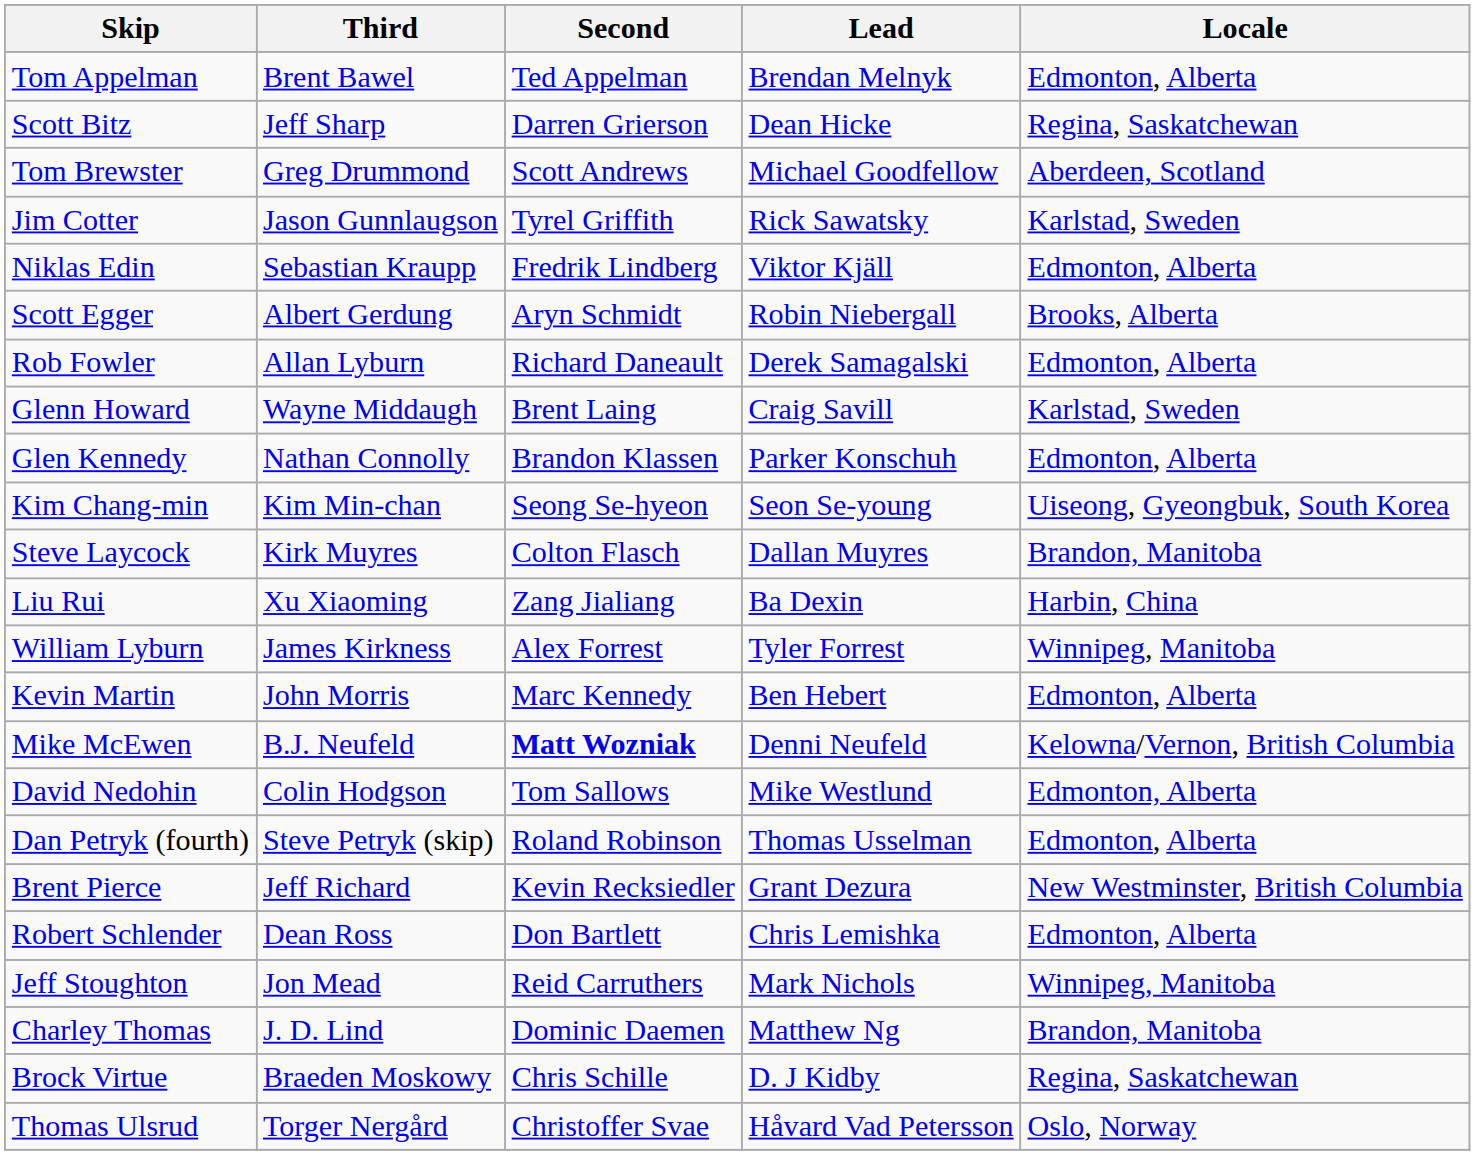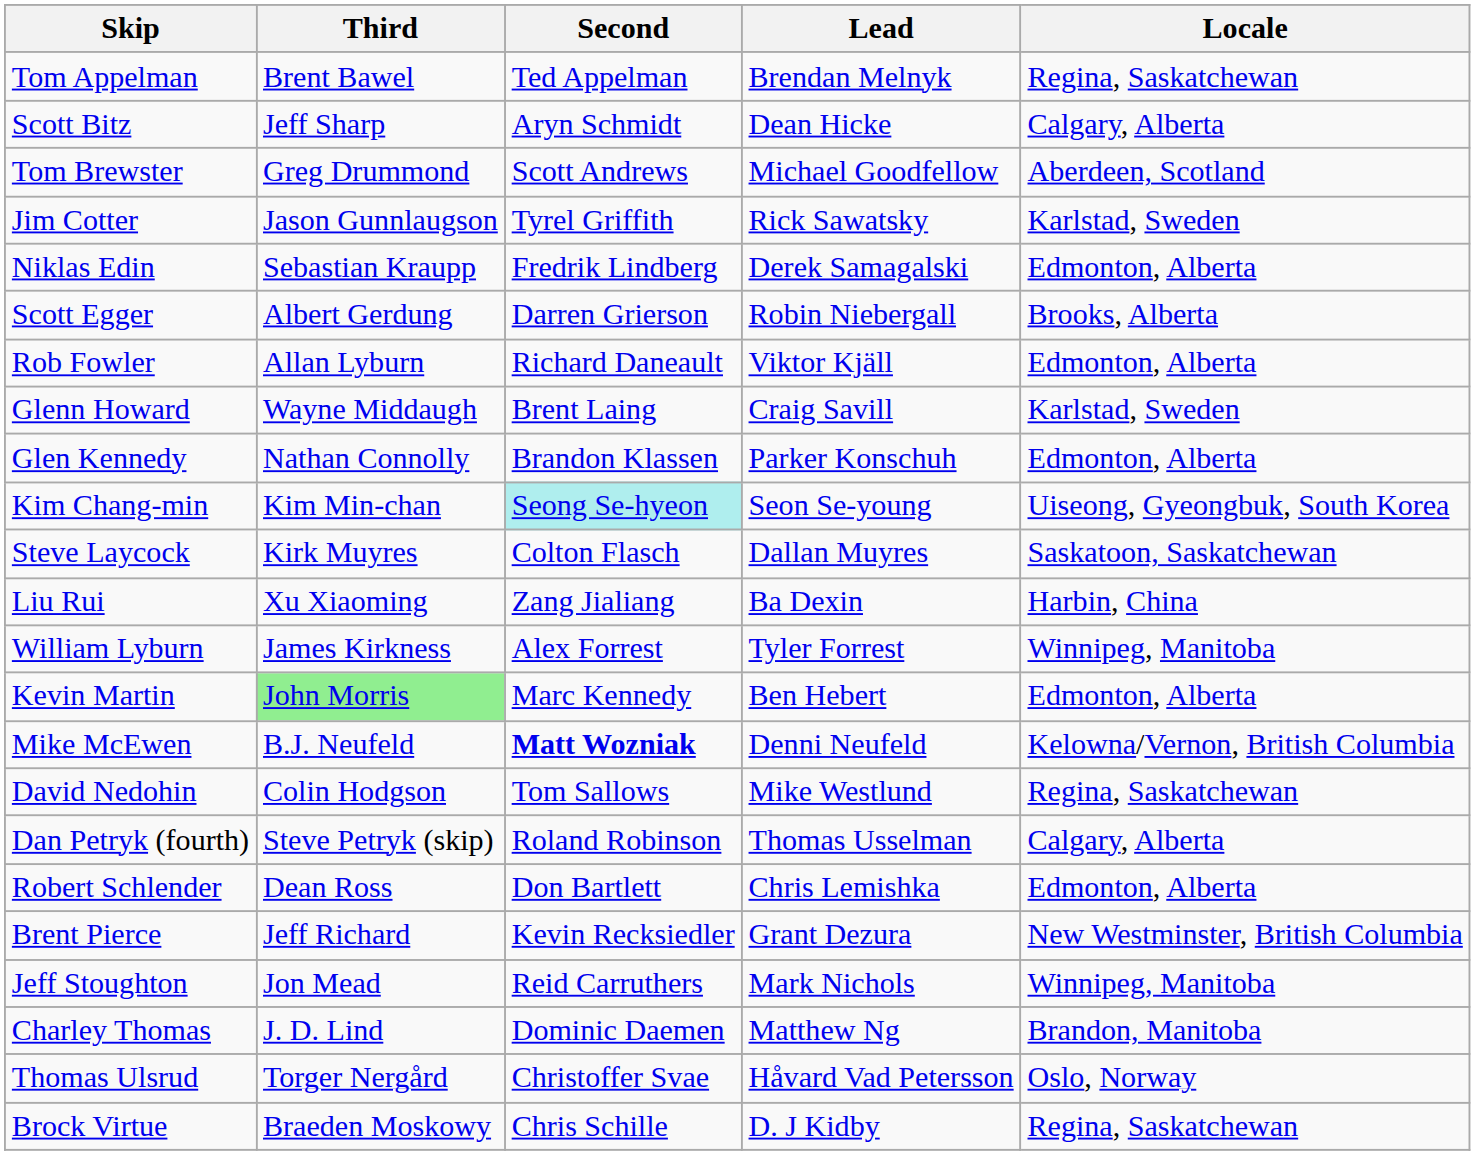Tom Appelman | Locale: Edmonton, Alberta -> Regina, Saskatchewan
Scott Bitz | Second: Darren Grierson -> Aryn Schmidt
Scott Bitz | Locale: Regina, Saskatchewan -> Calgary, Alberta
Niklas Edin | Lead: Viktor Kjäll -> Derek Samagalski
Scott Egger | Second: Aryn Schmidt -> Darren Grierson
Rob Fowler | Lead: Derek Samagalski -> Viktor Kjäll
Kim Chang-min | Second: no background -> paleturquoise background
Steve Laycock | Locale: Brandon, Manitoba -> Saskatoon, Saskatchewan
Kevin Martin | Third: no background -> lightgreen background
David Nedohin | Locale: Edmonton, Alberta -> Regina, Saskatchewan
Dan Petryk (fourth) | Locale: Edmonton, Alberta -> Calgary, Alberta
rows swapped: Brent Pierce <-> Robert Schlender
rows swapped: Thomas Ulsrud <-> Brock Virtue
